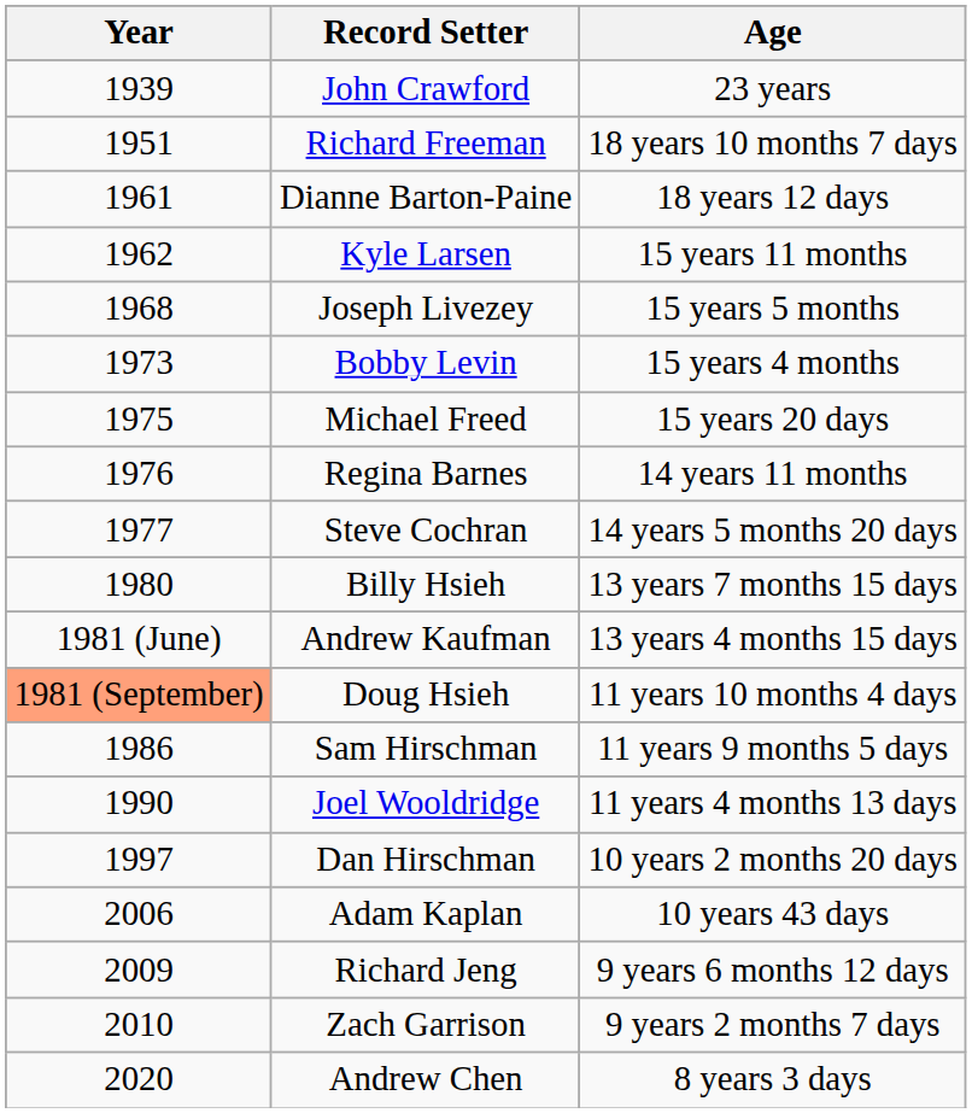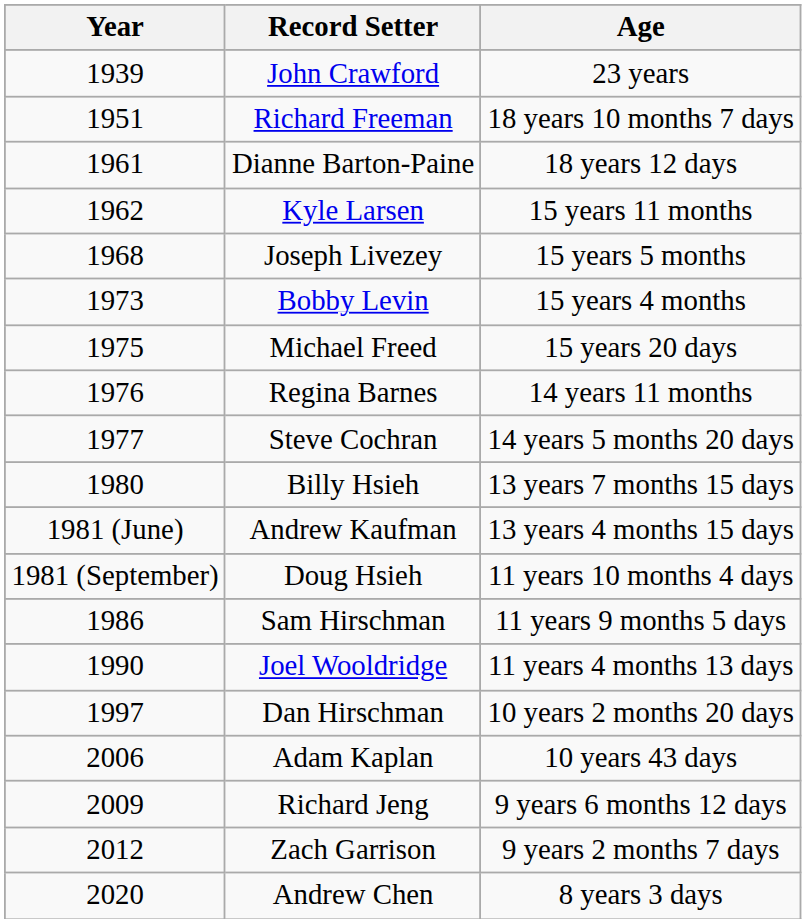Doug Hsieh | Year: lightsalmon background -> no background
Zach Garrison | Year: 2010 -> 2012
